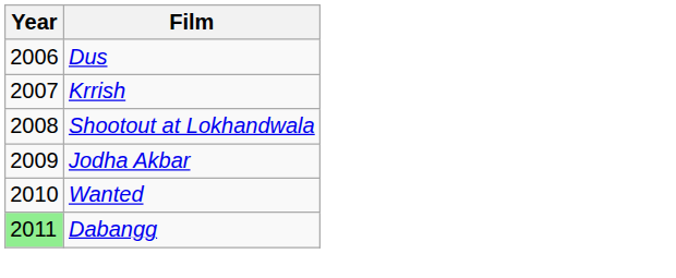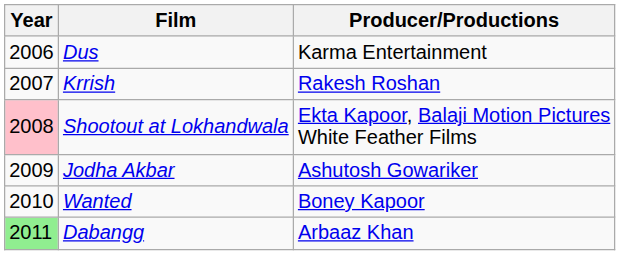+ column: Producer/Productions | Karma Entertainment | Rakesh Roshan | Ekta Kapoor, Balaji Motion Pictures White Feather Films | Ashutosh Gowariker | Boney Kapoor | Arbaaz Khan
Shootout at Lokhandwala | Year: no background -> pink background
